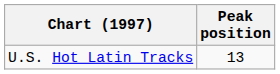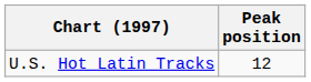U.S. Hot Latin Tracks | Peak position: 13 -> 12
